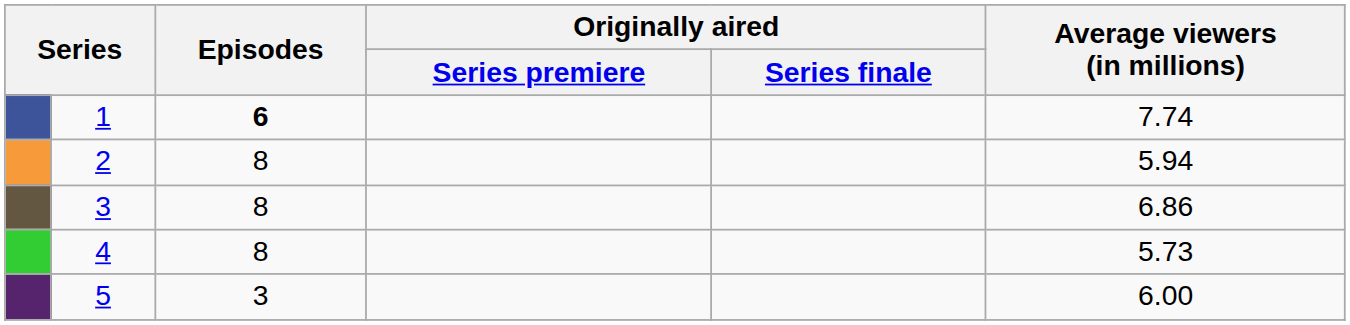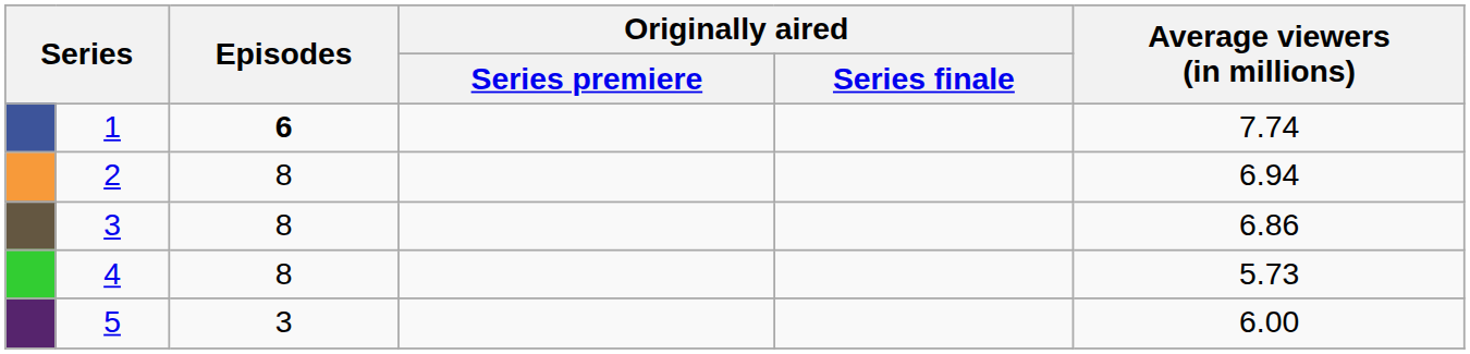2 | Average viewers (in millions): 5.94 -> 6.94
